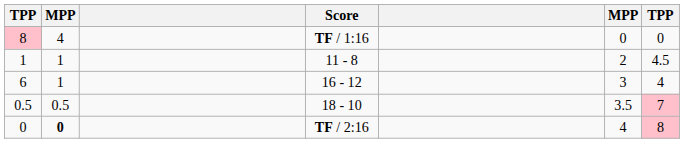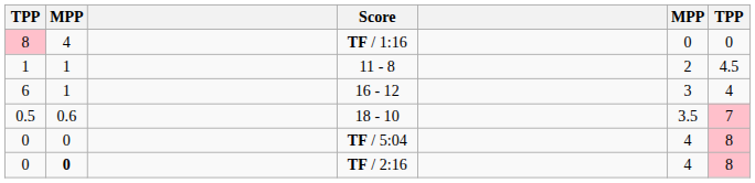18 - 10 | column 2: 0.5 -> 0.6
+ row: 0 | 0 | TF / 5:04 | 4 | 8
